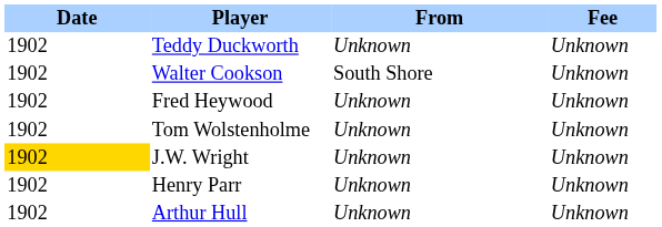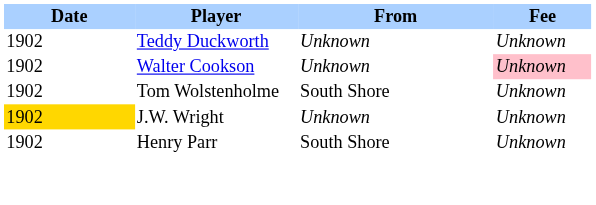Walter Cookson | From: South Shore -> Unknown
Walter Cookson | Fee: no background -> pink background
- row: 1902 | Fred Heywood | Unknown | Unknown
Tom Wolstenholme | From: Unknown -> South Shore
Henry Parr | From: Unknown -> South Shore
- row: 1902 | Arthur Hull | Unknown | Unknown
